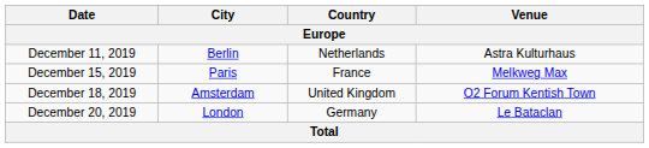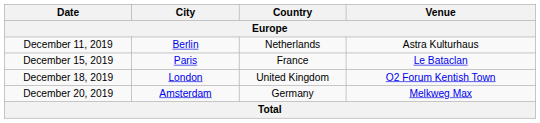December 15, 2019 | Venue: Melkweg Max -> Le Bataclan
December 18, 2019 | City: Amsterdam -> London
December 20, 2019 | City: London -> Amsterdam
December 20, 2019 | Venue: Le Bataclan -> Melkweg Max
